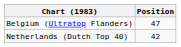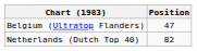Netherlands (Dutch Top 40) | Position: 42 -> 82
